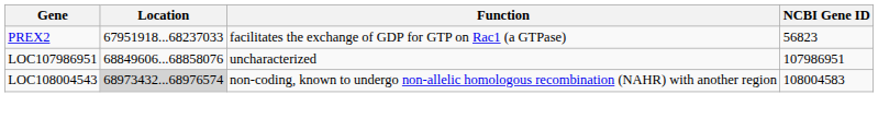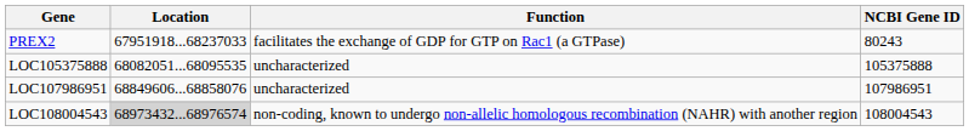PREX2 | NCBI Gene ID: 56823 -> 80243
+ row: LOC105375888 | 68082051...68095535 | uncharacterized | 105375888
LOC108004543 | NCBI Gene ID: 108004583 -> 108004543
